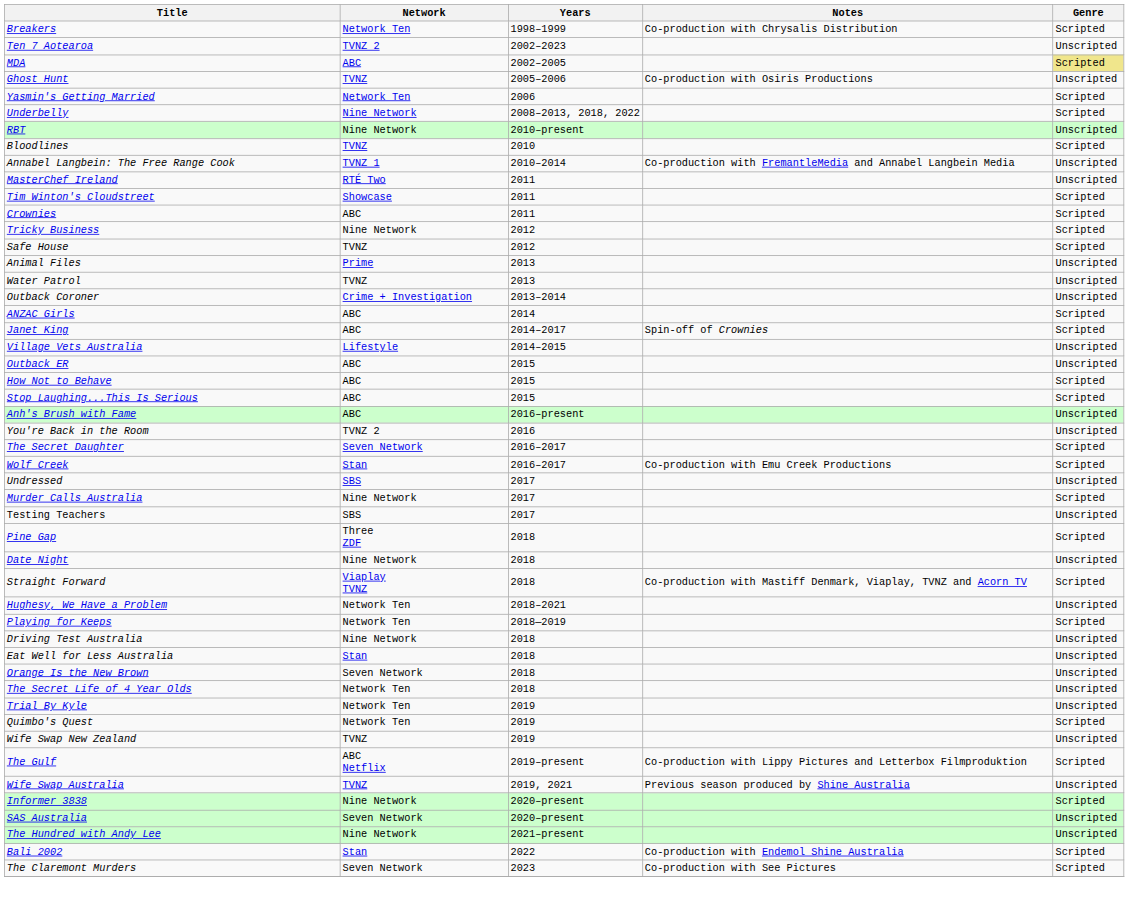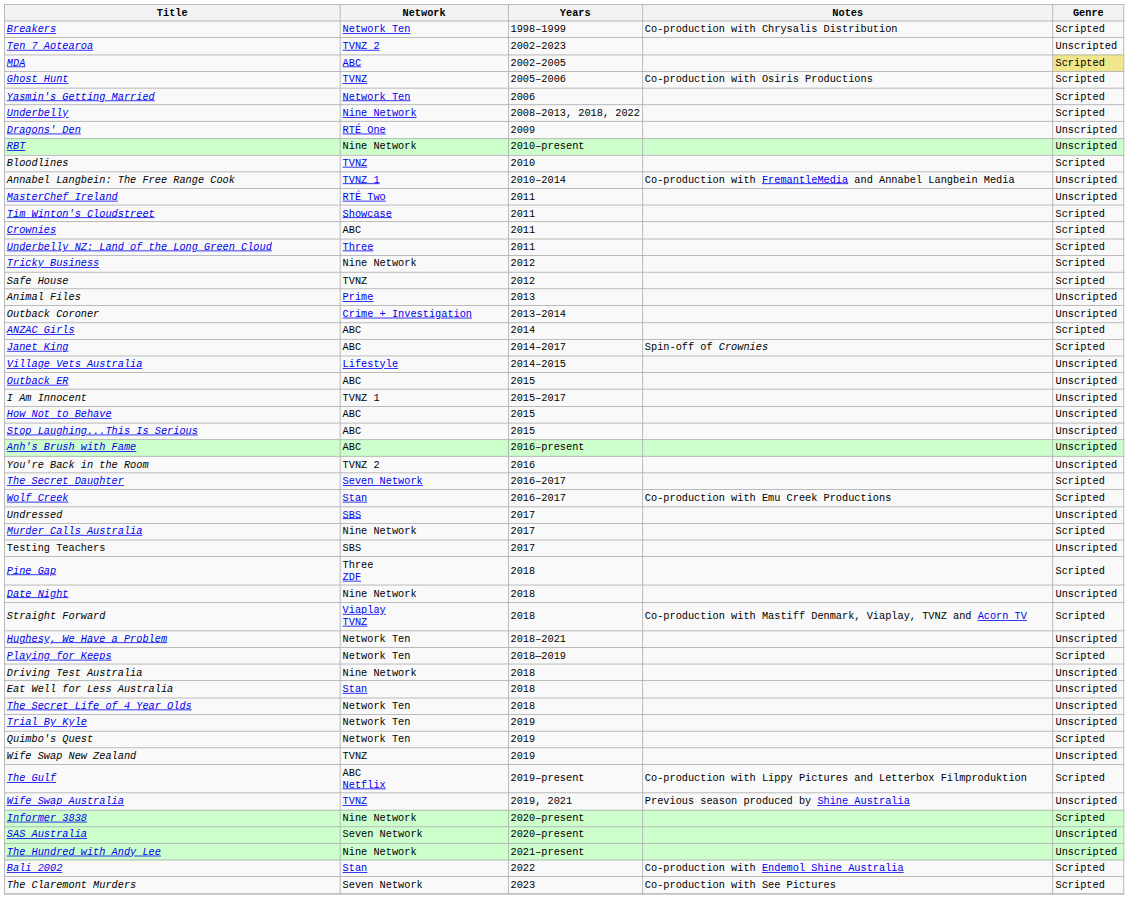Ghost Hunt | Genre: Unscripted -> Scripted
+ row: Dragons' Den | RTÉ One | 2009 | Unscripted
+ row: Underbelly NZ: Land of the Long Green Cloud | Three | 2011 | Scripted
- row: Water Patrol | TVNZ | 2013 | Unscripted
+ row: I Am Innocent | TVNZ 1 | 2015–2017 | Unscripted
How Not to Behave | Genre: Scripted -> Unscripted
Stop Laughing...This Is Serious | Genre: Scripted -> Unscripted
- row: Orange Is the New Brown | Seven Network | 2018 | Unscripted
